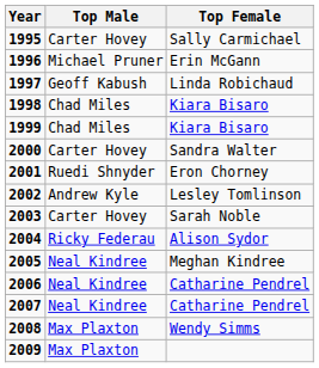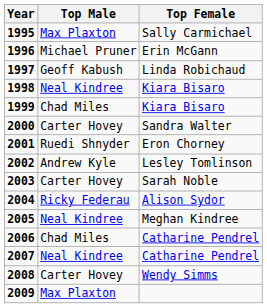1995 | Top Male: Carter Hovey -> Max Plaxton
1998 | Top Male: Chad Miles -> Neal Kindree
2006 | Top Male: Neal Kindree -> Chad Miles
2008 | Top Male: Max Plaxton -> Carter Hovey
